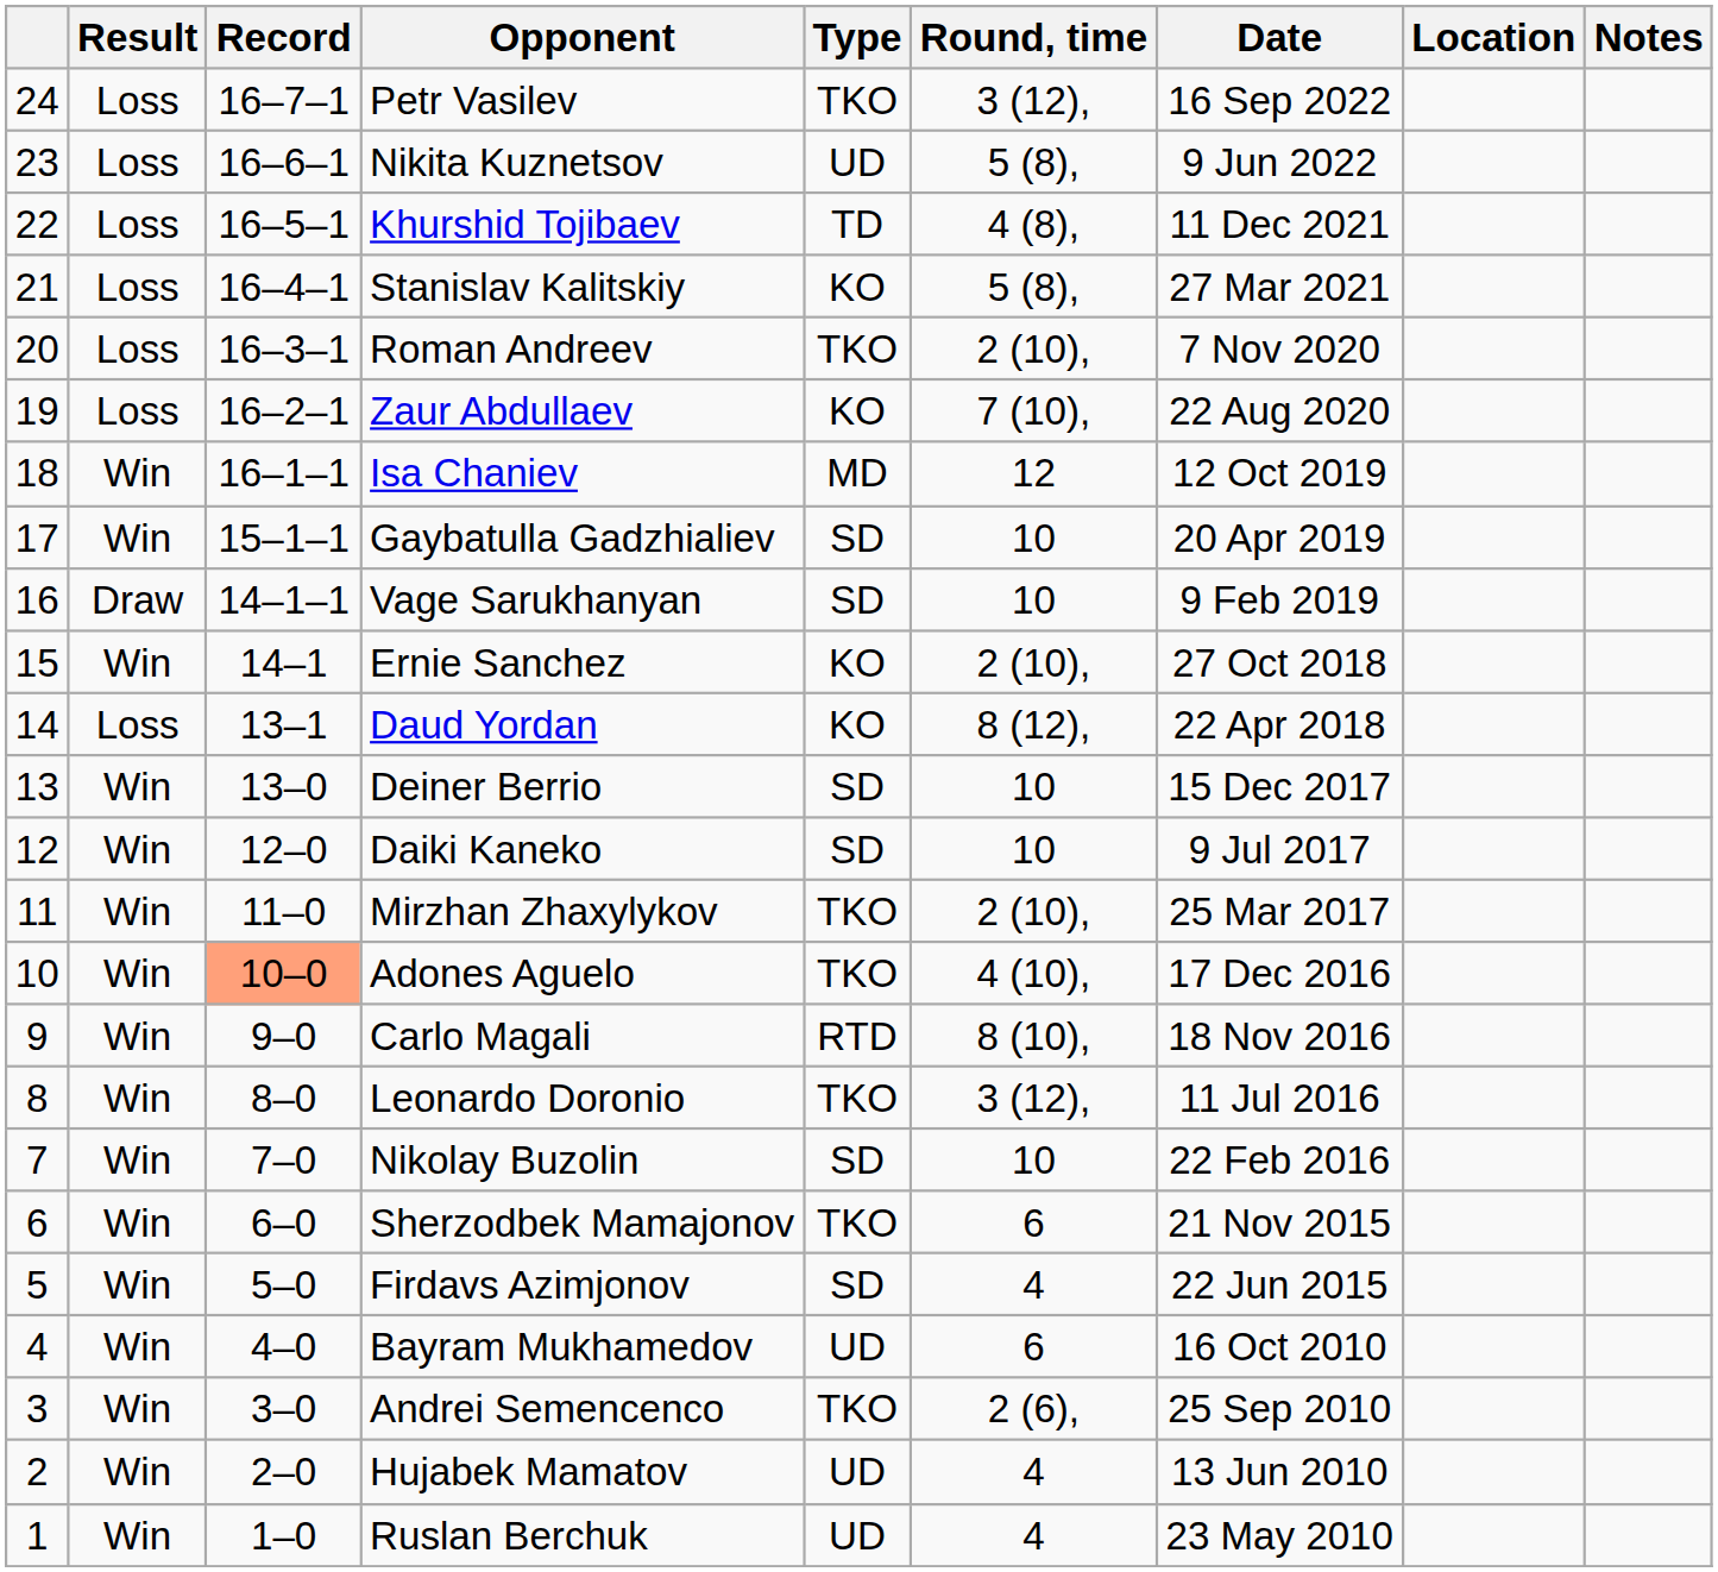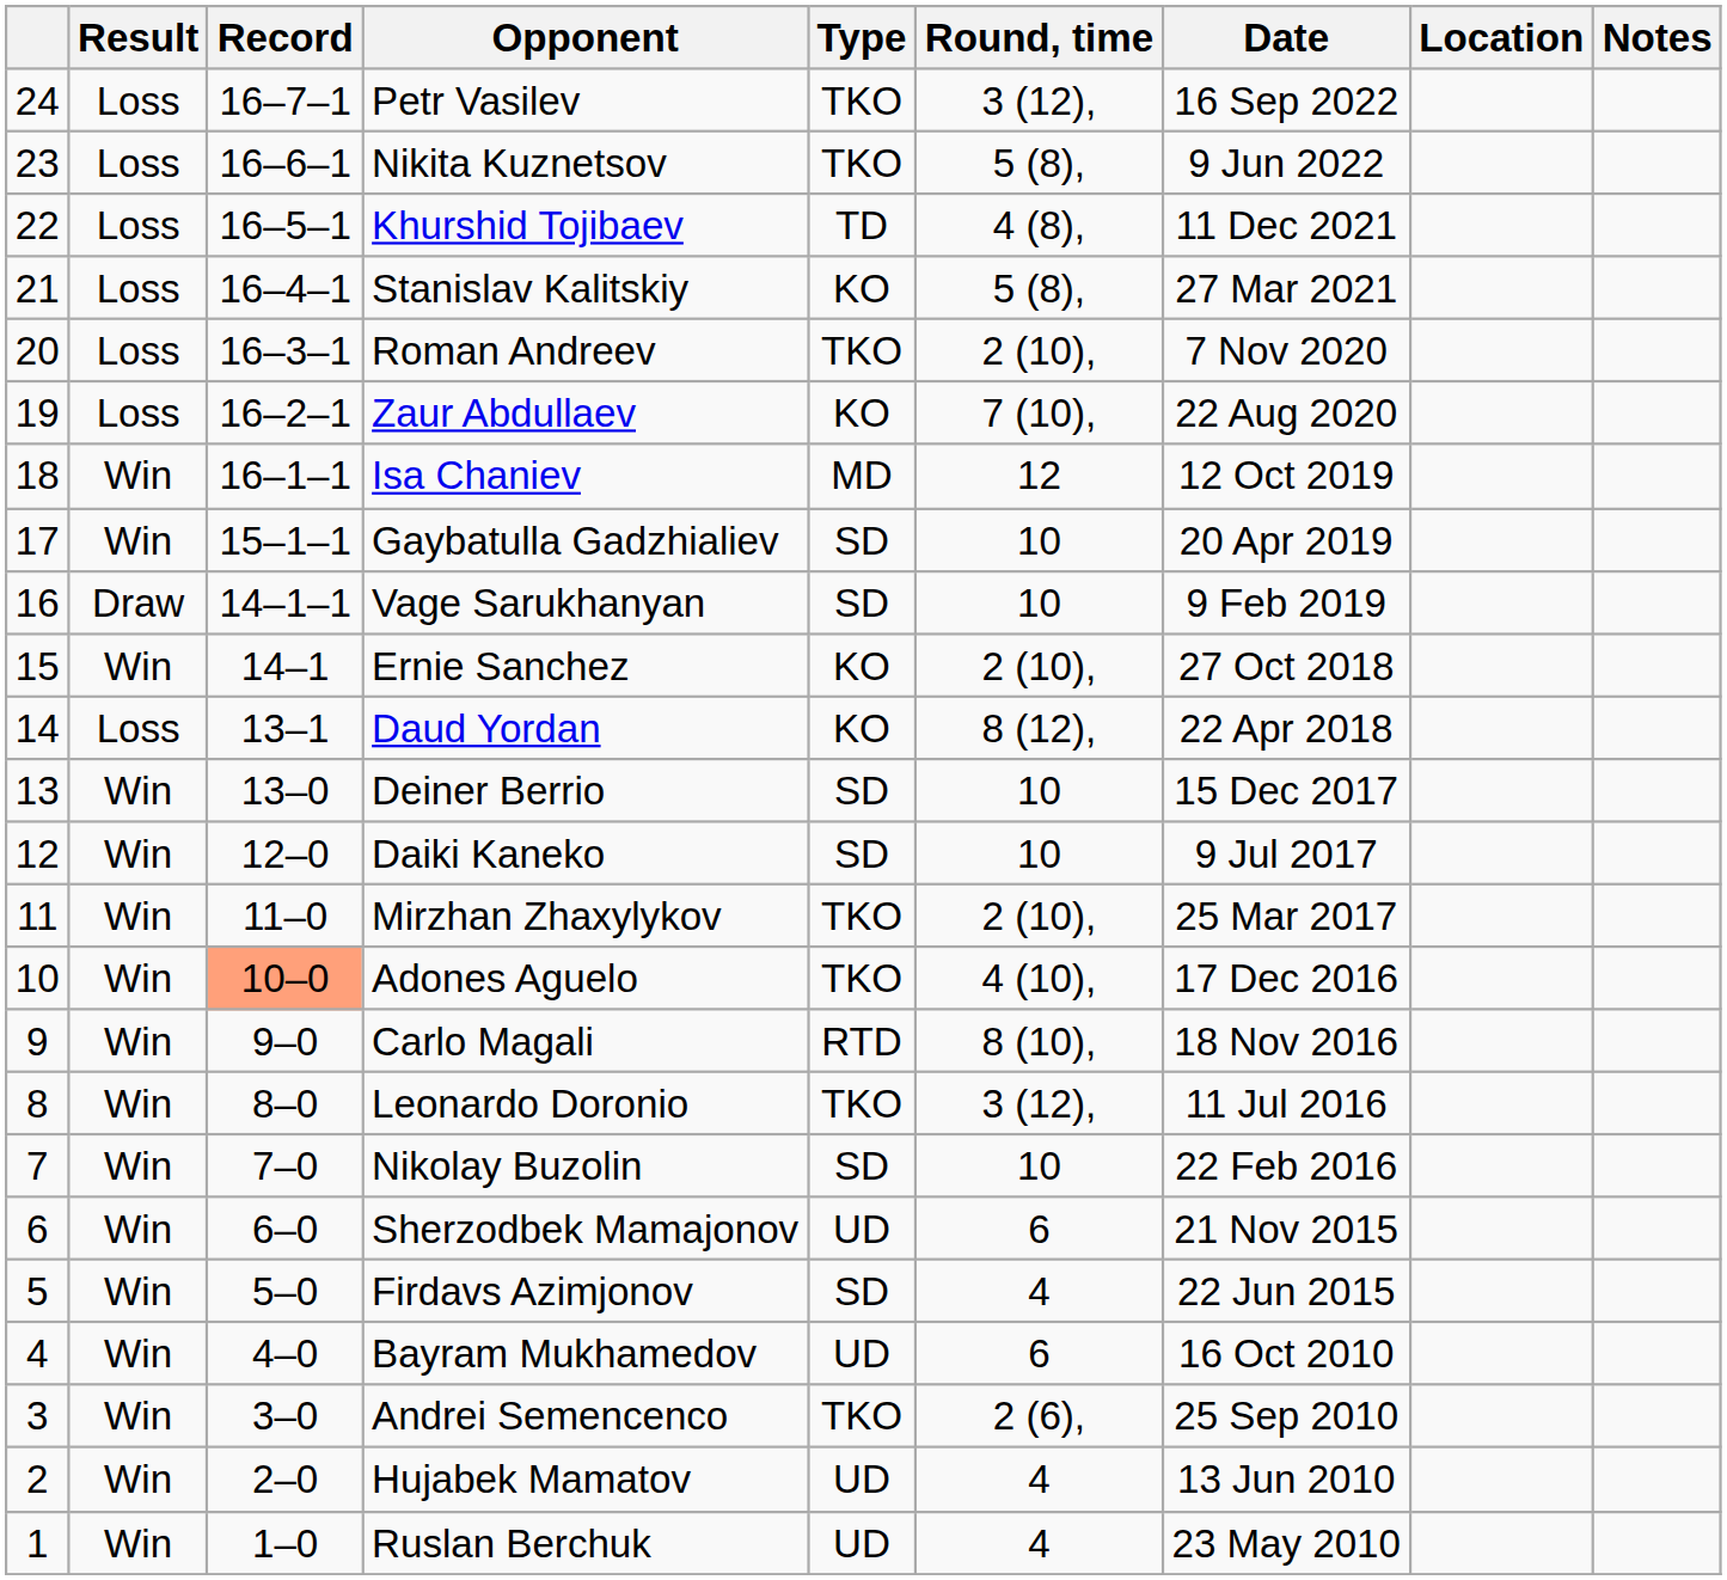Nikita Kuznetsov | Type: UD -> TKO
Sherzodbek Mamajonov | Type: TKO -> UD
